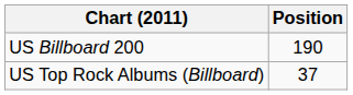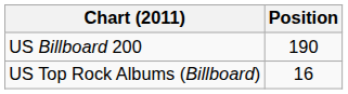US Top Rock Albums (Billboard) | Position: 37 -> 16
